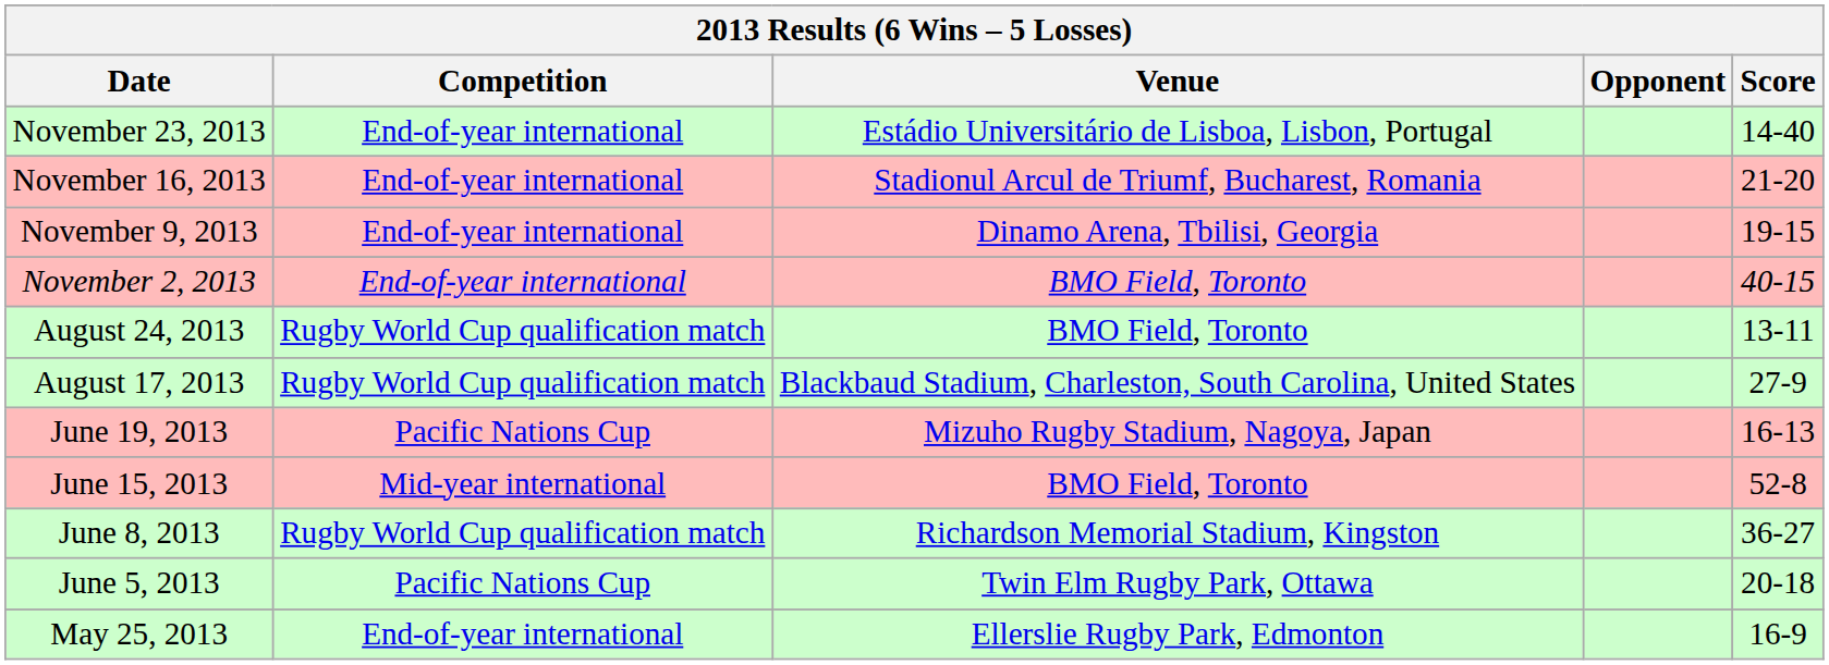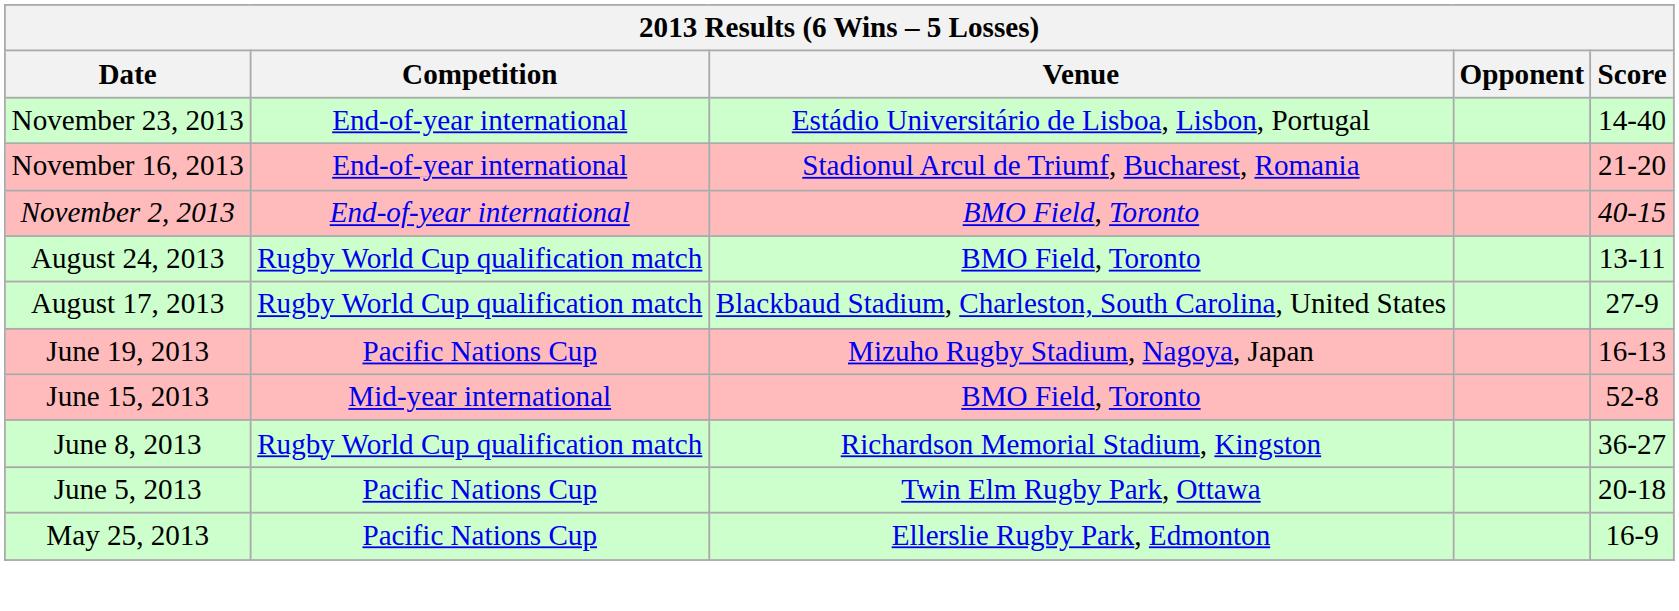- row: November 9, 2013 | End-of-year international | Dinamo Arena, Tbilisi, Georgia | 19-15
May 25, 2013 | Competition: End-of-year international -> Pacific Nations Cup
